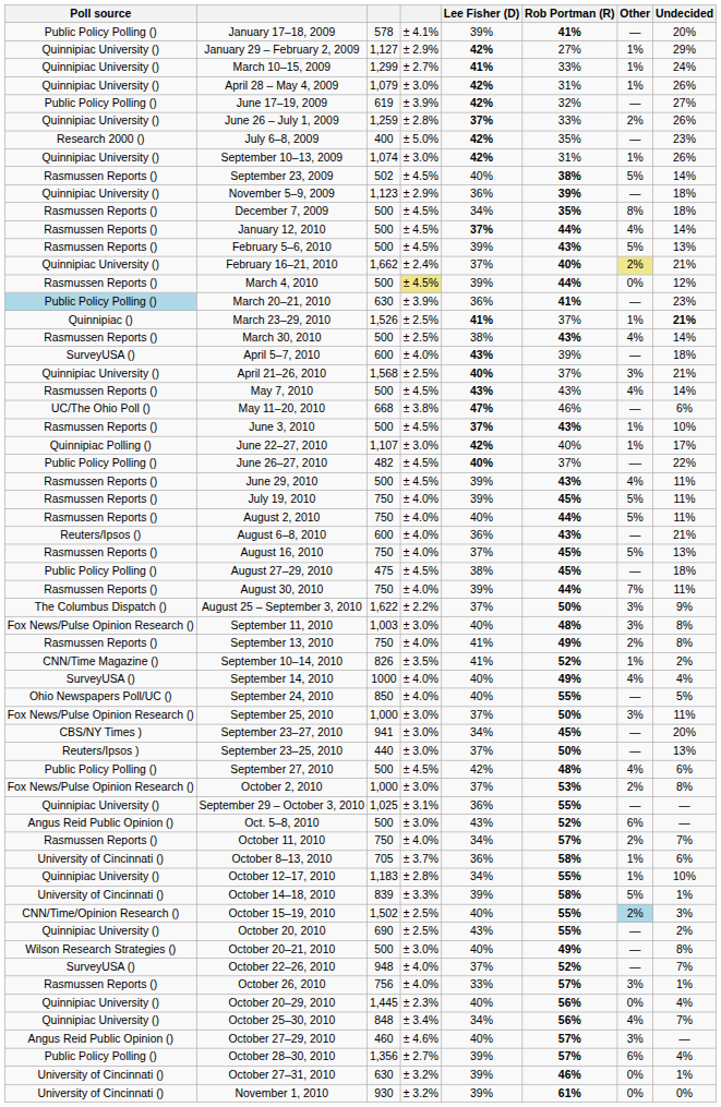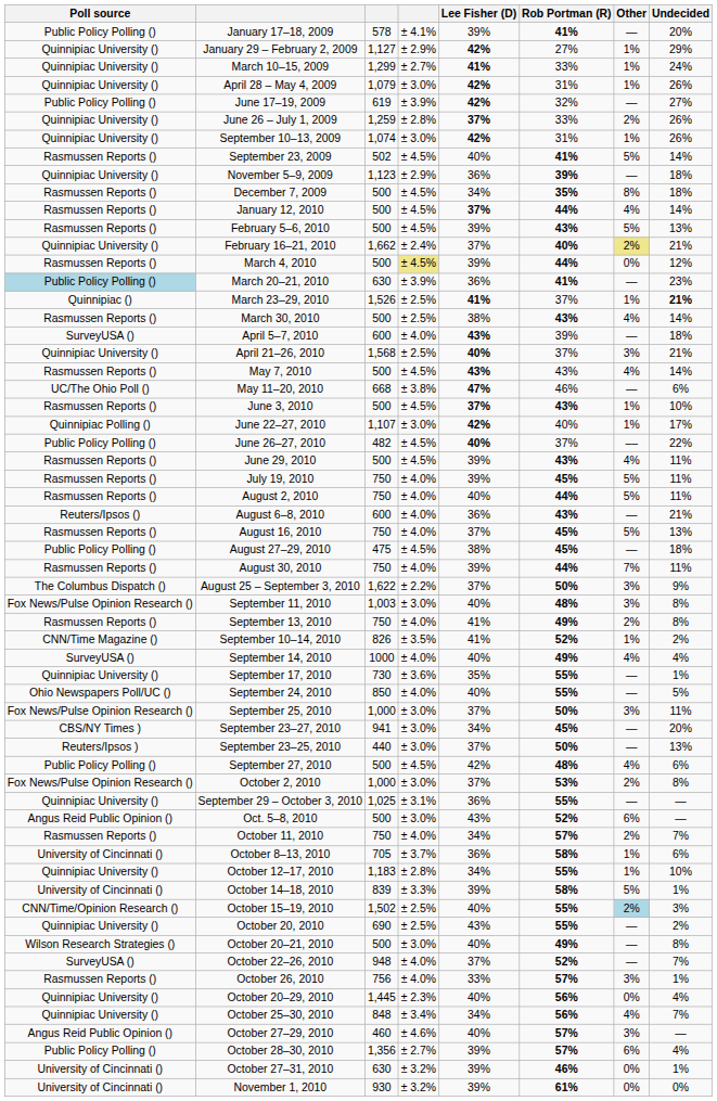- row: Research 2000 () | July 6–8, 2009 | 400 | ± 5.0% | 42% | 35% | — | 23%
September 23, 2009 | Rob Portman (R): 38% -> 41%
+ row: Quinnipiac University () | September 17, 2010 | 730 | ± 3.6% | 35% | 55% | — | 1%
